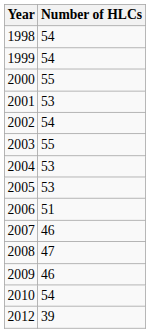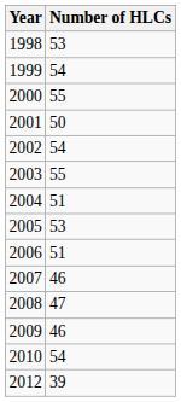1998 | Number of HLCs: 54 -> 53
2001 | Number of HLCs: 53 -> 50
2004 | Number of HLCs: 53 -> 51
